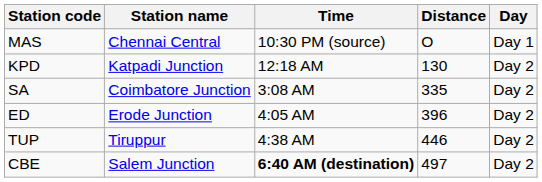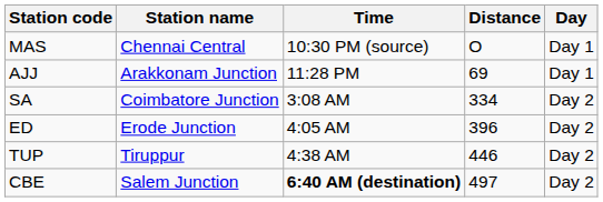+ row: AJJ | Arakkonam Junction | 11:28 PM | 69 | Day 1
- row: KPD | Katpadi Junction | 12:18 AM | 130 | Day 2
SA | Distance: 335 -> 334
